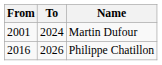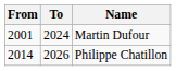Philippe Chatillon | From: 2016 -> 2014
